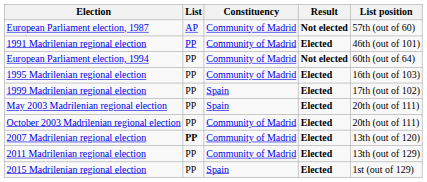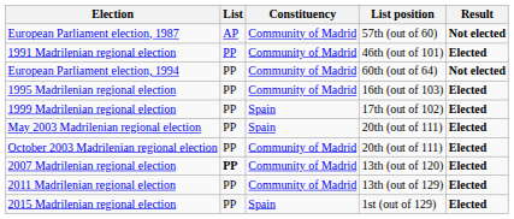columns swapped: List position <-> Result
